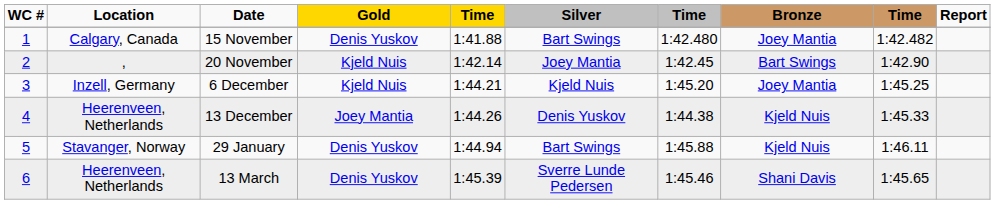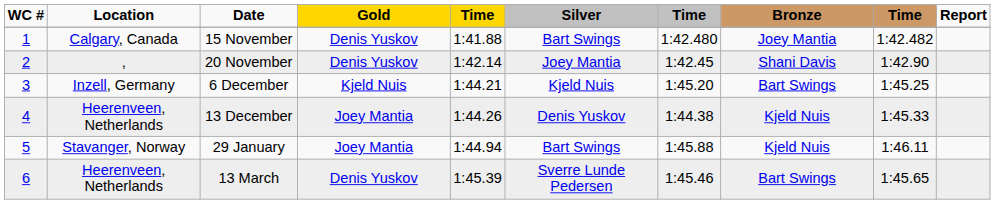20 November | Gold: Kjeld Nuis -> Denis Yuskov
20 November | Bronze: Bart Swings -> Shani Davis
6 December | Bronze: Joey Mantia -> Bart Swings
29 January | Gold: Denis Yuskov -> Joey Mantia
13 March | Bronze: Shani Davis -> Bart Swings
